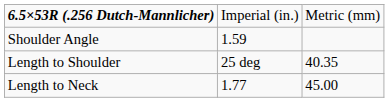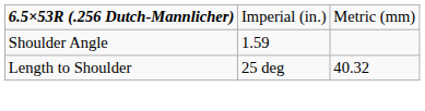Length to Shoulder | column 3: 40.35 -> 40.32
- row: Length to Neck | 1.77 | 45.00
